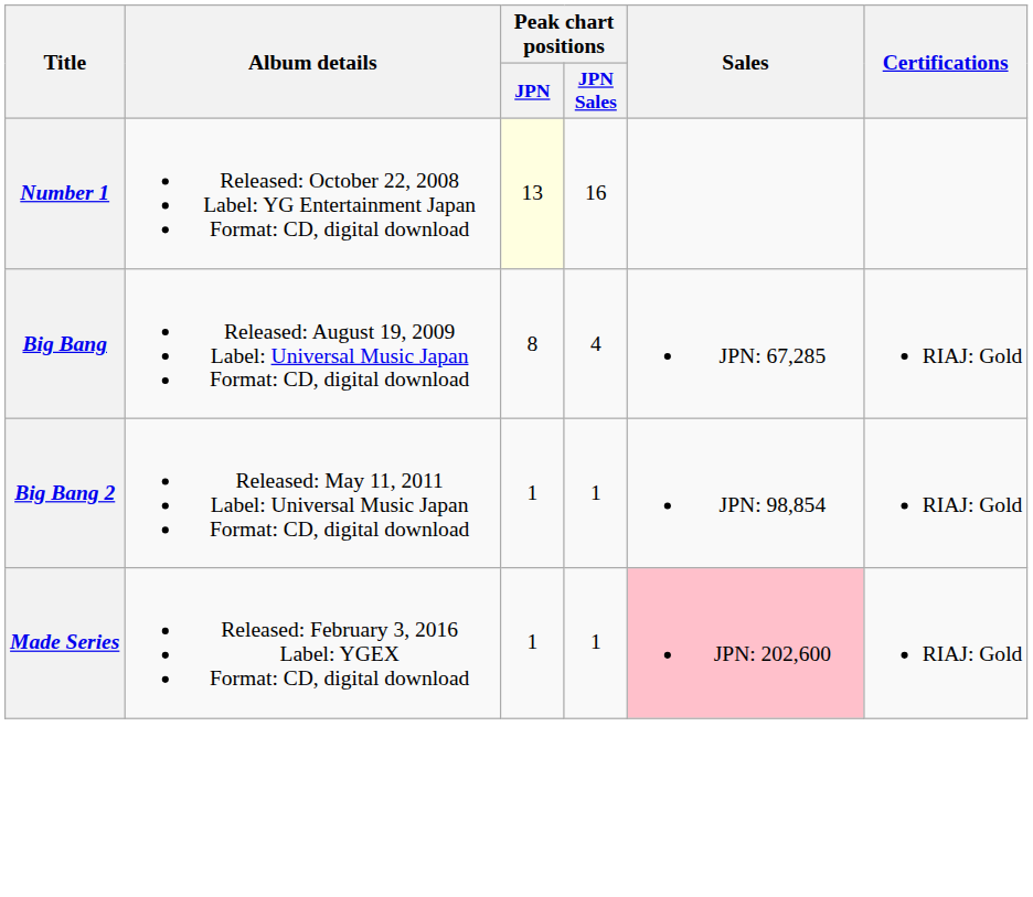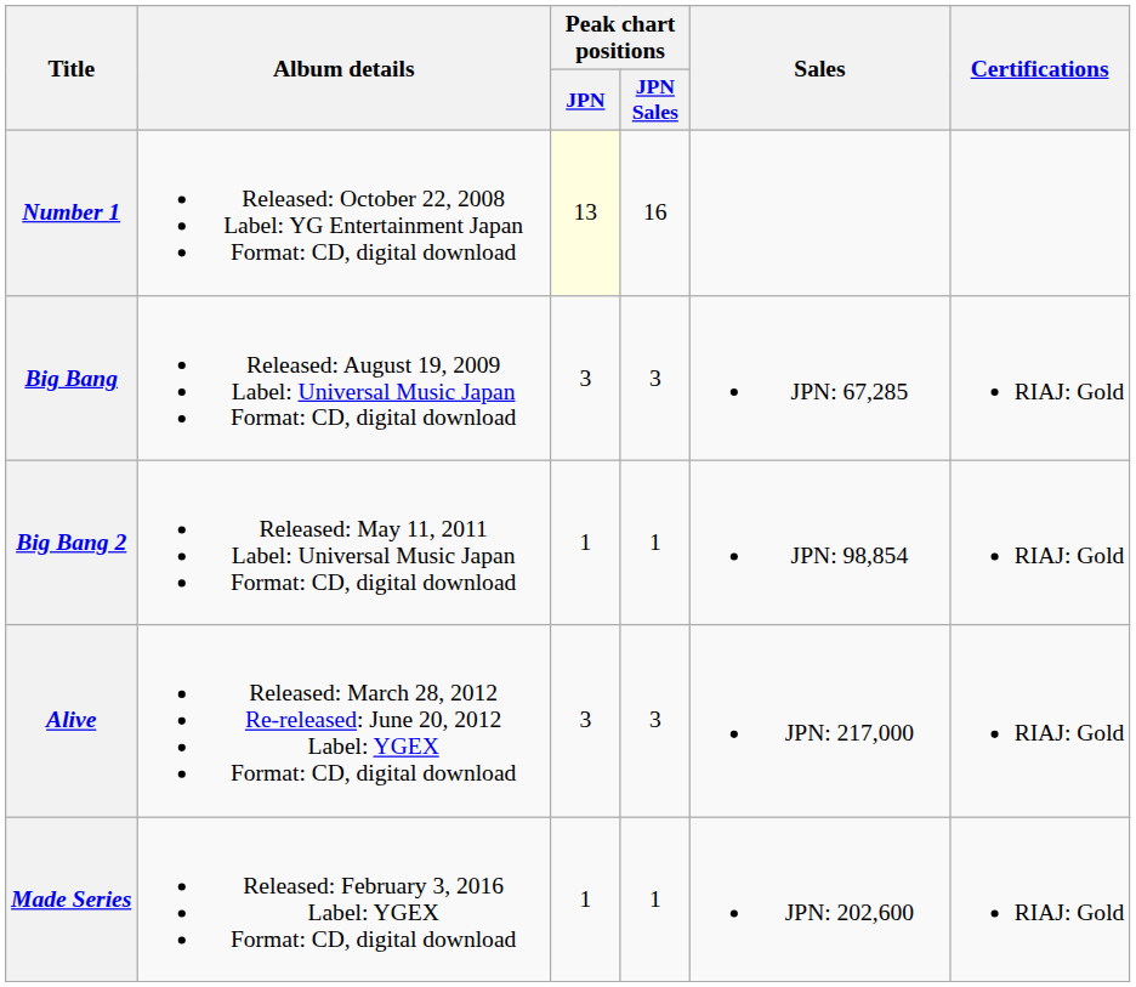Big Bang | Peak chart positions / JPN: 8 -> 3
Big Bang | Peak chart positions / JPN Sales: 4 -> 3
+ row: Alive | Released: March 28, 2012 Re-released: June 20, 2012 Label: YGEX Format: CD, digital download | 3 | 3 | JPN: 217,000 | RIAJ: Gold
Made Series | Sales: pink background -> no background
